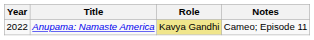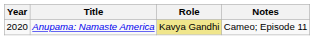Anupama: Namaste America | Year: 2022 -> 2020
